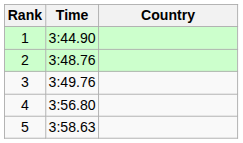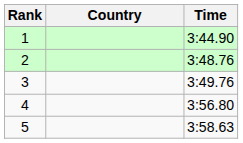columns swapped: Country <-> Time
